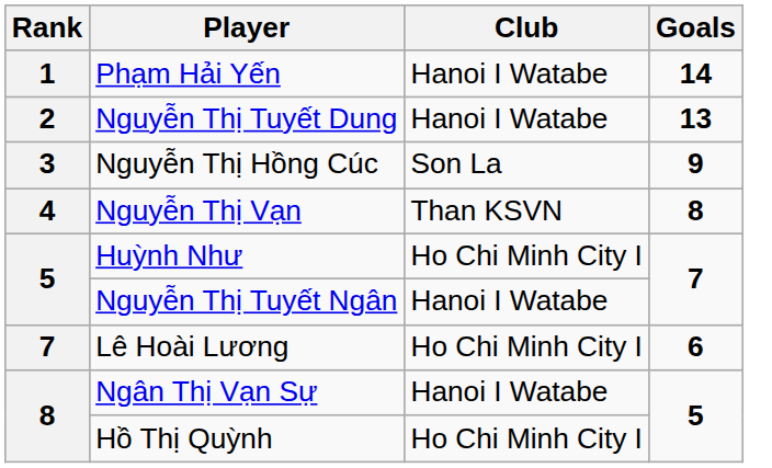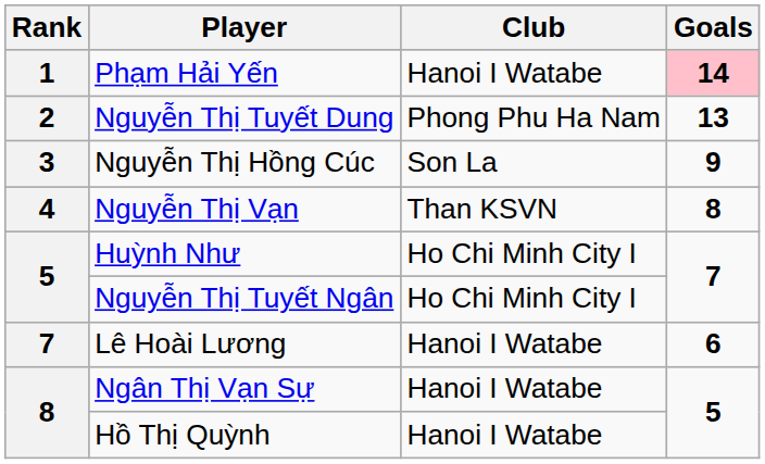Phạm Hải Yến | Goals: no background -> pink background
Nguyễn Thị Tuyết Dung | Club: Hanoi I Watabe -> Phong Phu Ha Nam
Nguyễn Thị Tuyết Ngân | Club: Hanoi I Watabe -> Ho Chi Minh City I
Lê Hoài Lương | Club: Ho Chi Minh City I -> Hanoi I Watabe
Hồ Thị Quỳnh | Club: Ho Chi Minh City I -> Hanoi I Watabe
